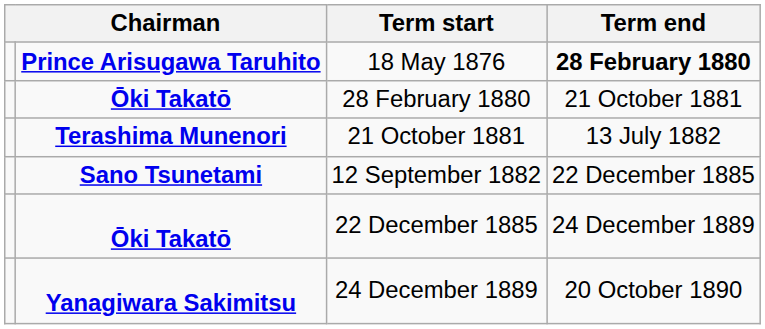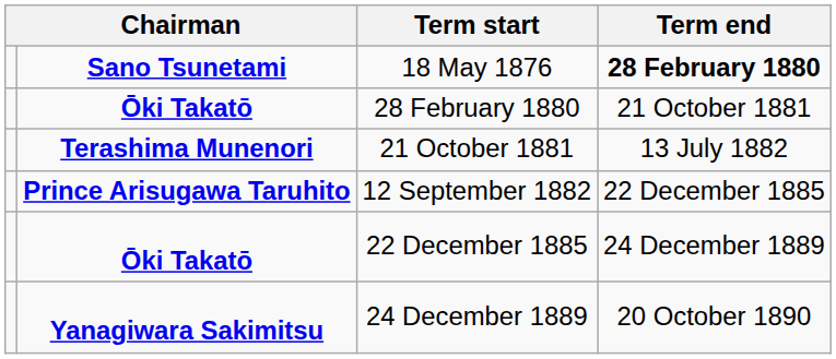18 May 1876 | column 2: Prince Arisugawa Taruhito -> Sano Tsunetami
12 September 1882 | column 2: Sano Tsunetami -> Prince Arisugawa Taruhito
